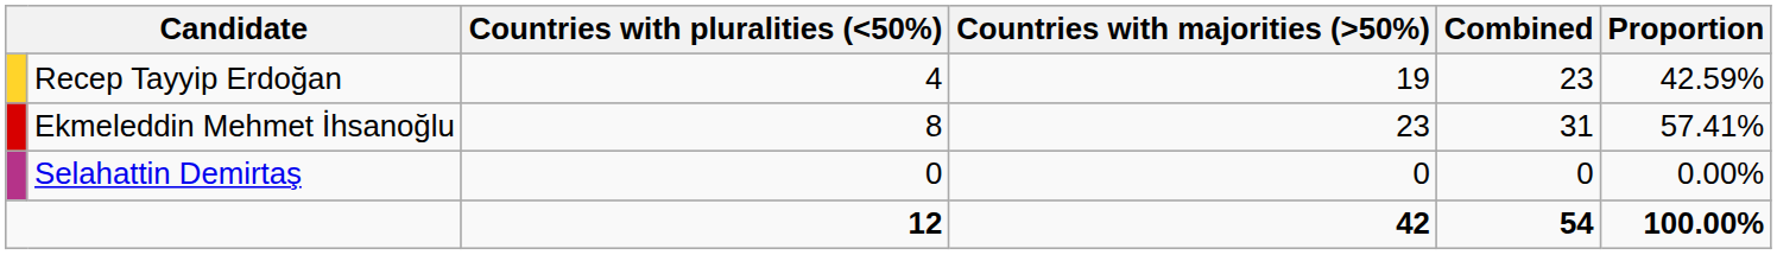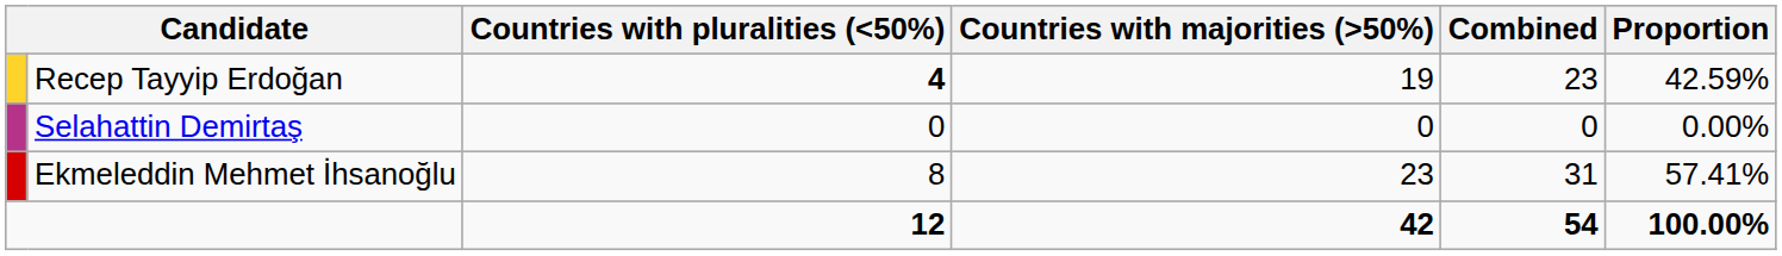Recep Tayyip Erdoğan | Countries with pluralities (<50%): normal -> bold
rows swapped: Ekmeleddin Mehmet İhsanoğlu <-> Selahattin Demirtaş
